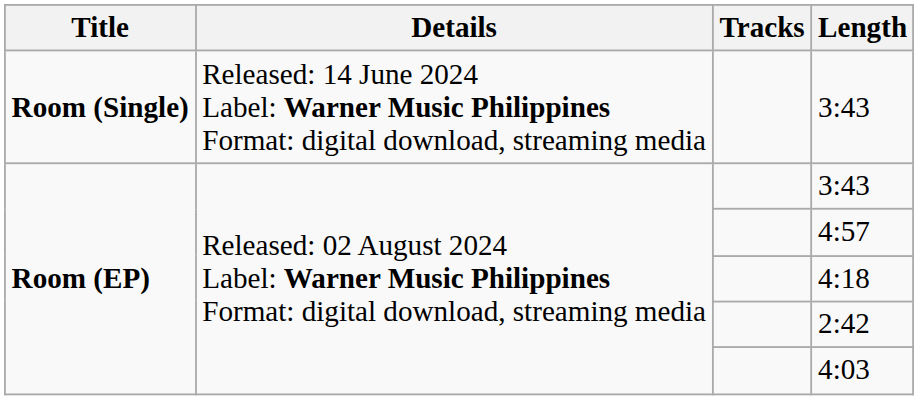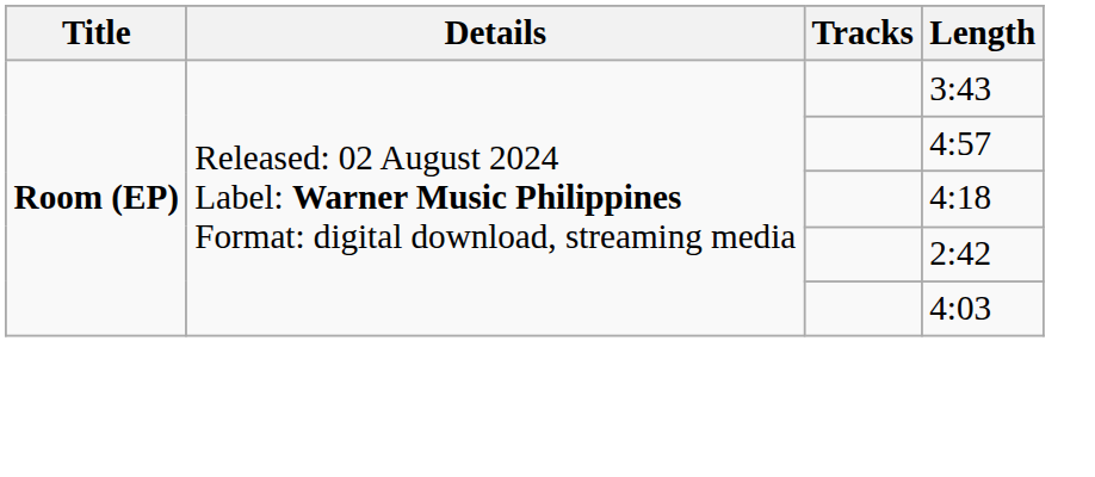- row: Room (Single) | Released: 14 June 2024 Label: Warner Music Philippines Format: digital download, streaming media | 3:43
